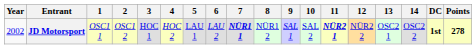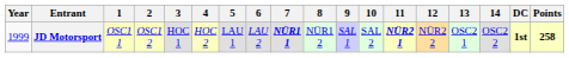JD Motorsport | Year: 2002 -> 1999
JD Motorsport | Points: 278 -> 258
